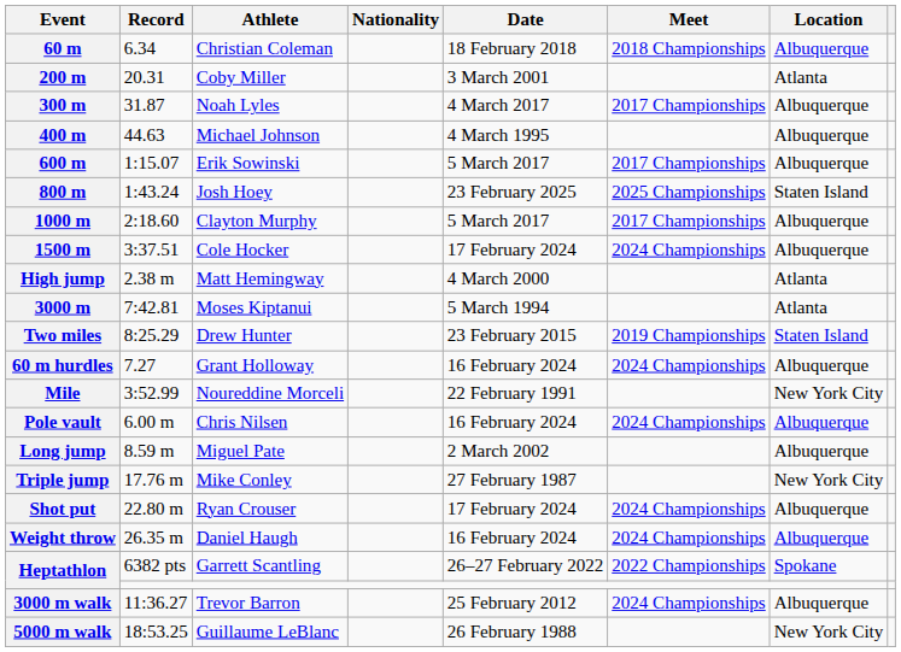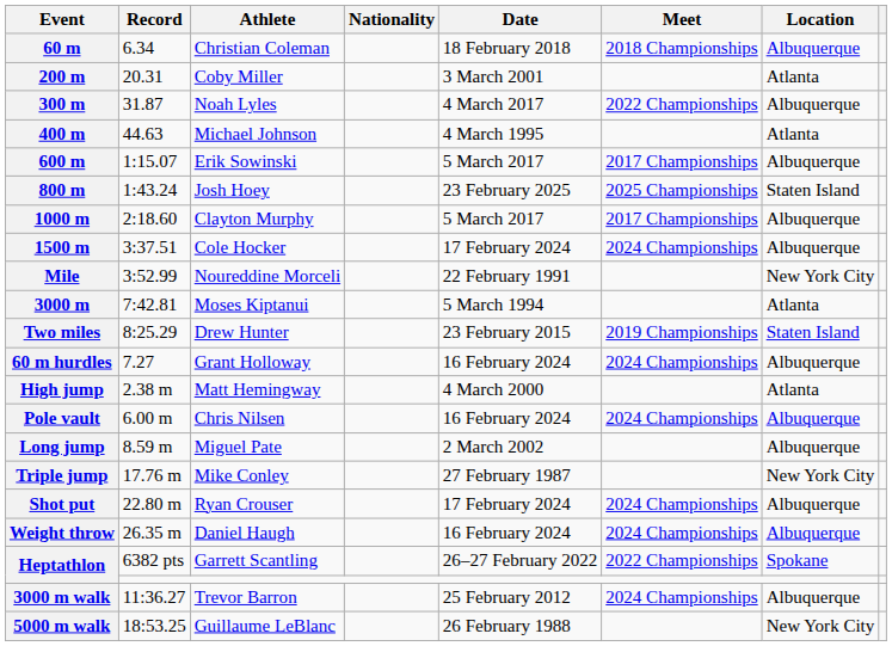300 m | Meet: 2017 Championships -> 2022 Championships
400 m | Location: Albuquerque -> Atlanta
rows swapped: Mile <-> High jump
